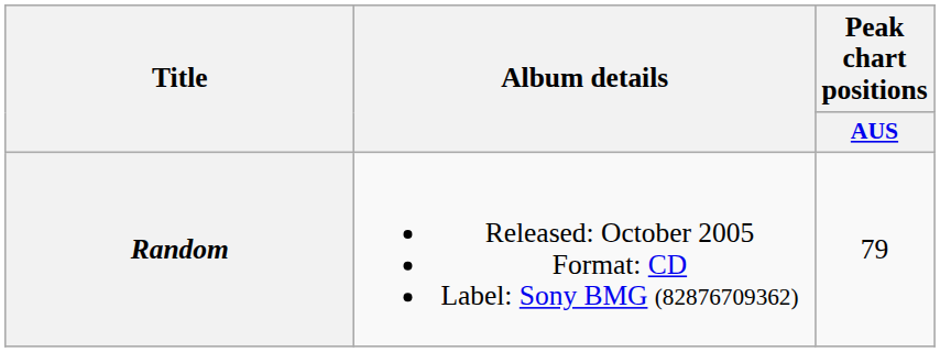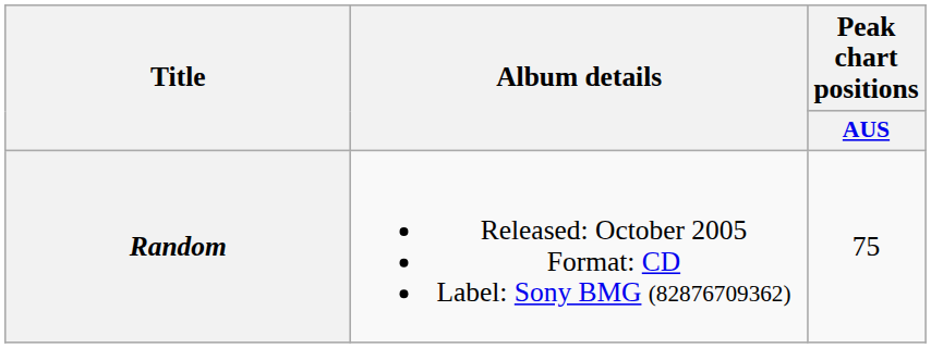Random | Peak chart positions / AUS: 79 -> 75
